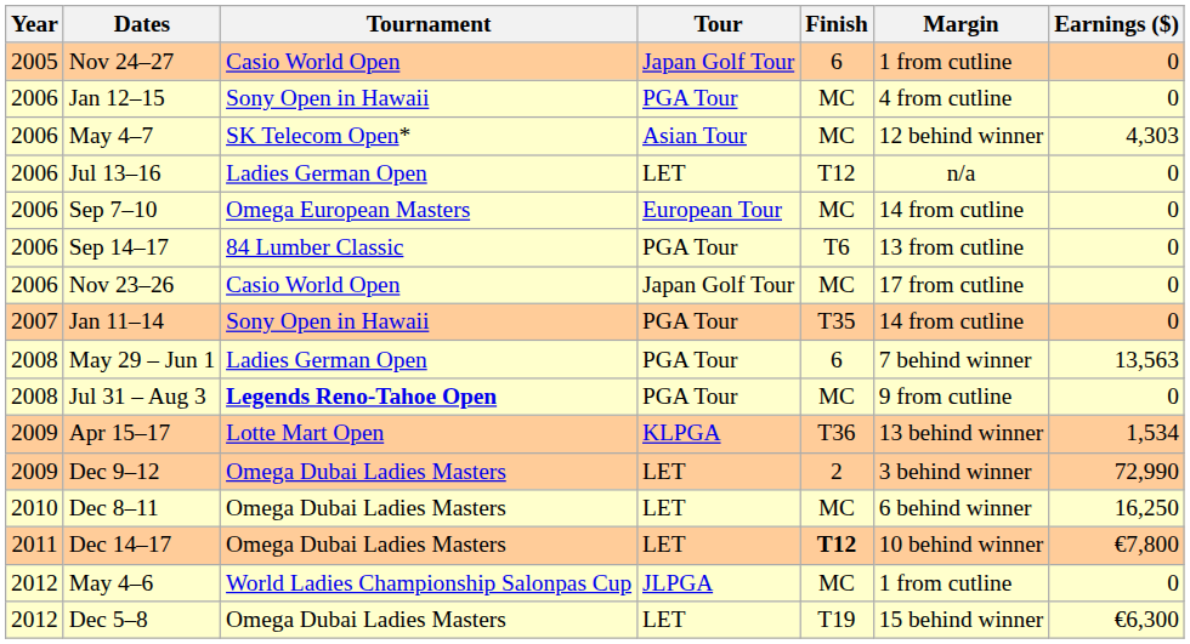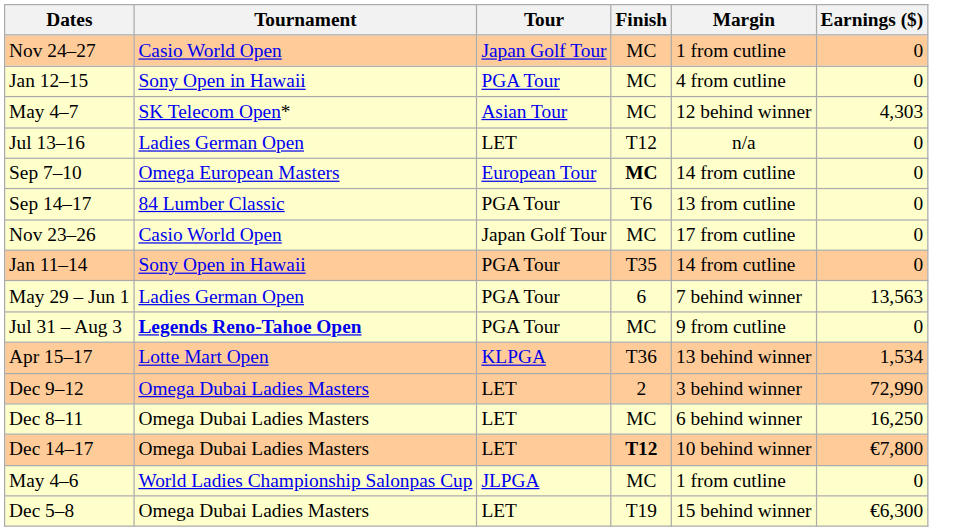- column: Year | 2005 | 2006 | 2006 | 2006 | 2006 | 2006 | 2006 | 2007 | 2008 | 2008 | 2009 | 2009 | 2010 | 2011 | 2012 | 2012
Nov 24–27 | Finish: 6 -> MC
Sep 7–10 | Finish: normal -> bold
